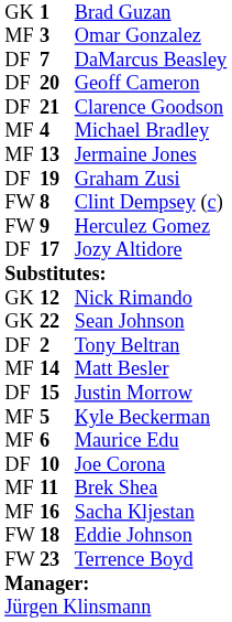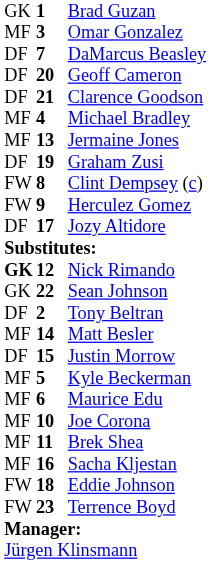Nick Rimando | column 1: normal -> bold
Joe Corona | column 1: DF -> MF
